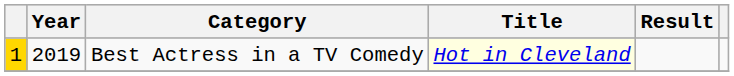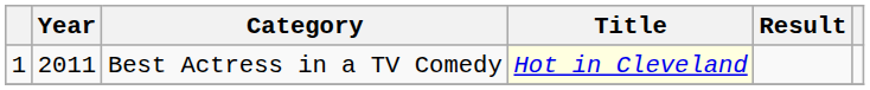Best Actress in a TV Comedy | column 1: gold background -> no background
Best Actress in a TV Comedy | Year: 2019 -> 2011
